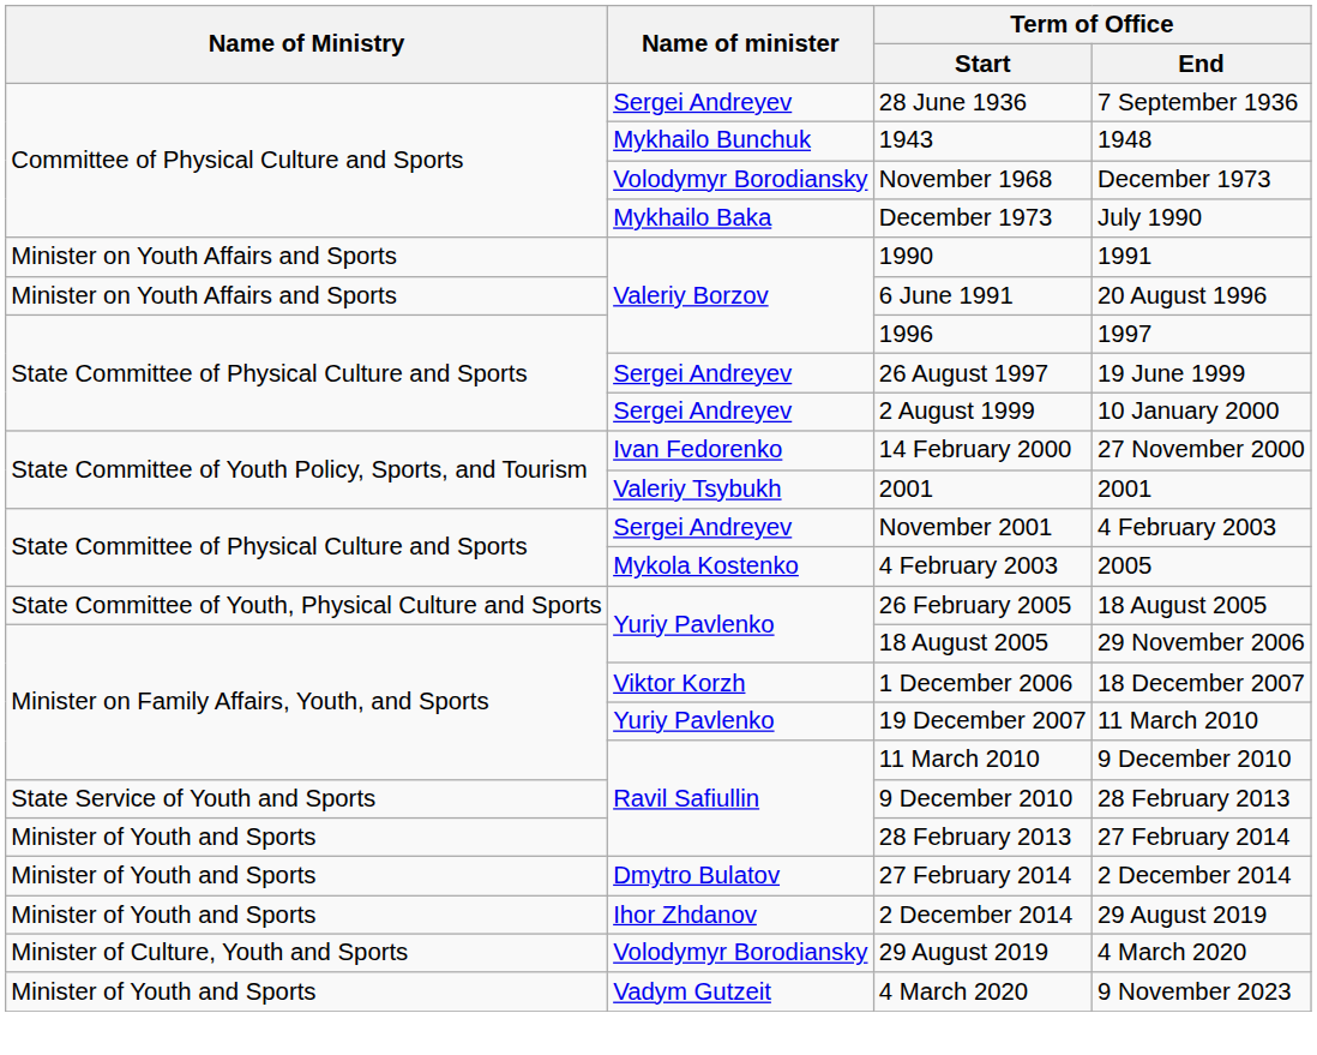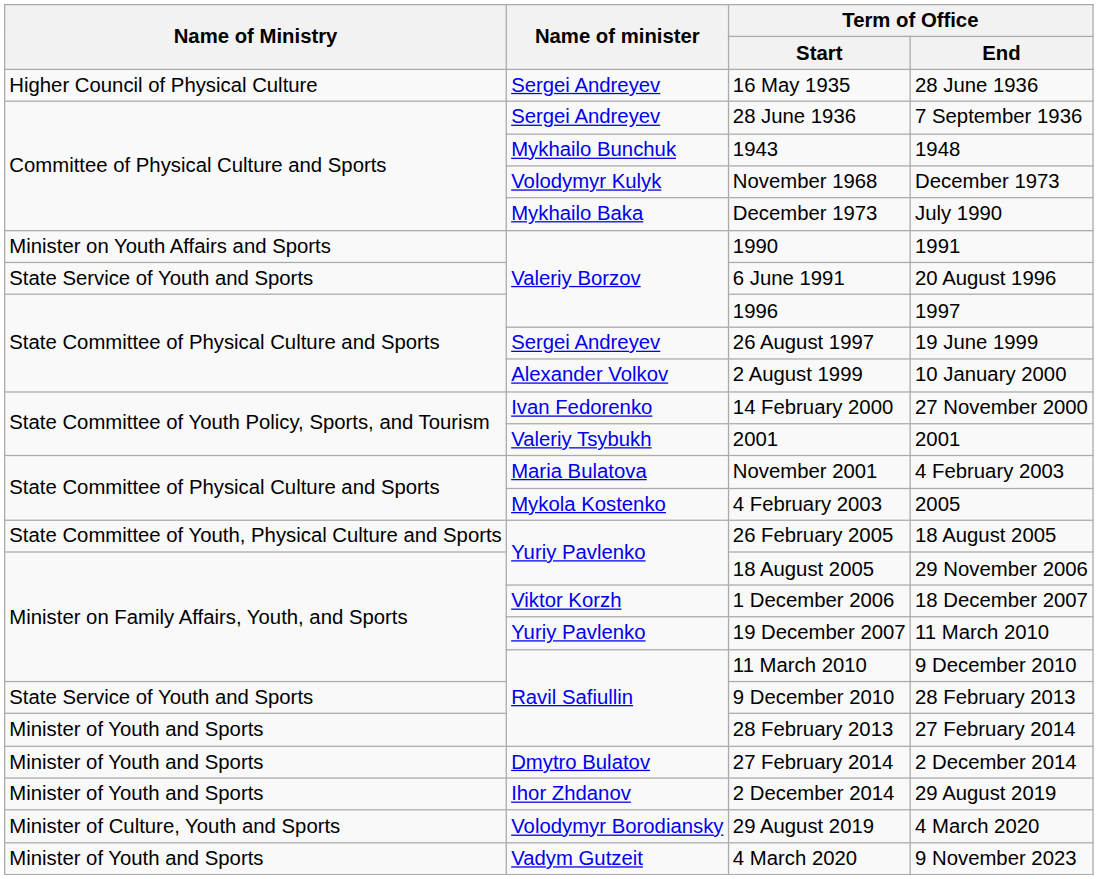+ row: Higher Council of Physical Culture | Sergei Andreyev | 16 May 1935 | 28 June 1936
November 1968 | Name of minister: Volodymyr Borodiansky -> Volodymyr Kulyk
6 June 1991 | Name of Ministry: Minister on Youth Affairs and Sports -> State Service of Youth and Sports
2 August 1999 | Name of minister: Sergei Andreyev -> Alexander Volkov
November 2001 | Name of minister: Sergei Andreyev -> Maria Bulatova
